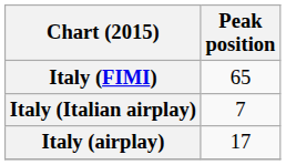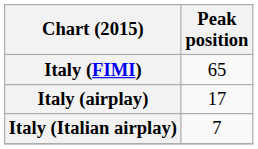rows swapped: Italy (airplay) <-> Italy (Italian airplay)
